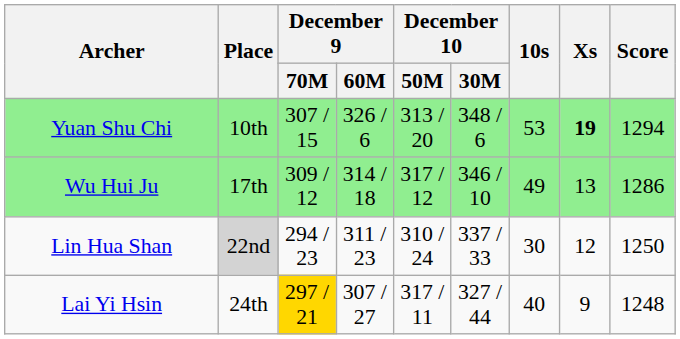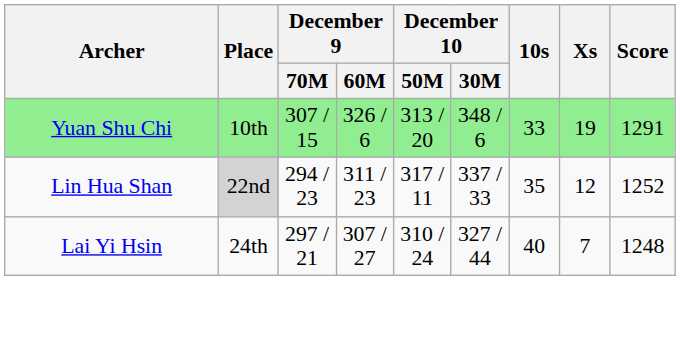Yuan Shu Chi | 10s: 53 -> 33
Yuan Shu Chi | Xs: bold -> normal
Yuan Shu Chi | Score: 1294 -> 1291
- row: Wu Hui Ju | 17th | 309 / 12 | 314 / 18 | 317 / 12 | 346 / 10 | 49 | 13 | 1286
Lin Hua Shan | December 10 / 50M: 310 / 24 -> 317 / 11
Lin Hua Shan | 10s: 30 -> 35
Lin Hua Shan | Score: 1250 -> 1252
Lai Yi Hsin | December 9 / 70M: gold background -> no background
Lai Yi Hsin | December 10 / 50M: 317 / 11 -> 310 / 24
Lai Yi Hsin | Xs: 9 -> 7
